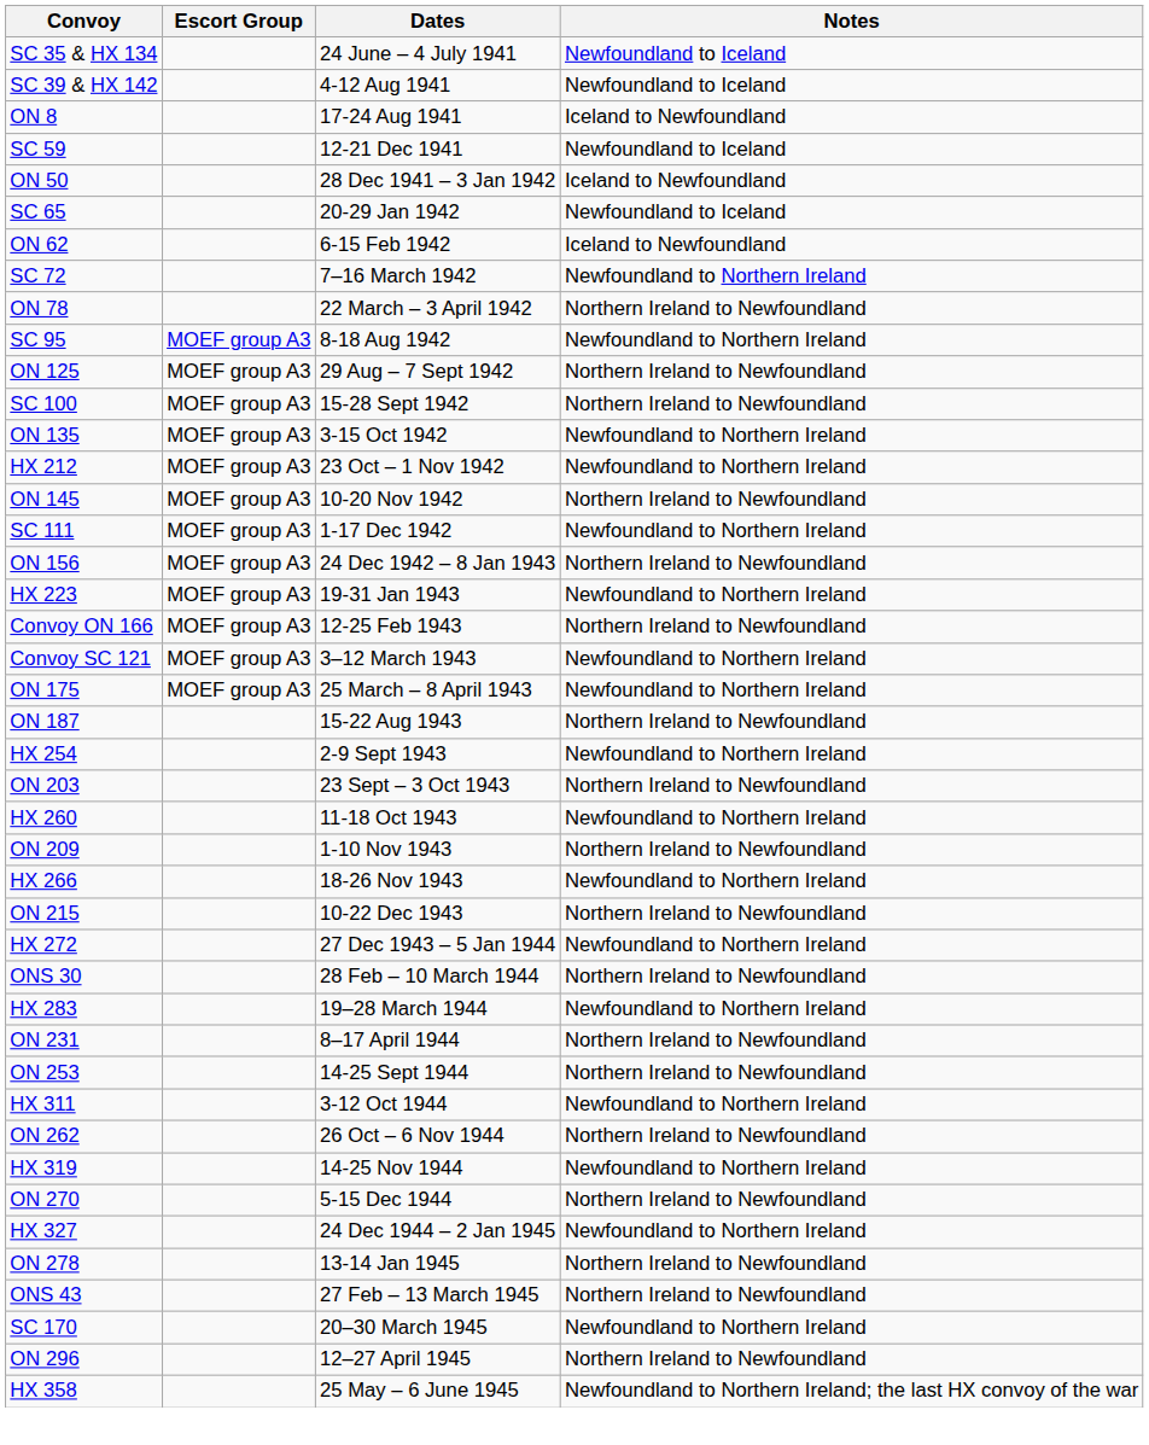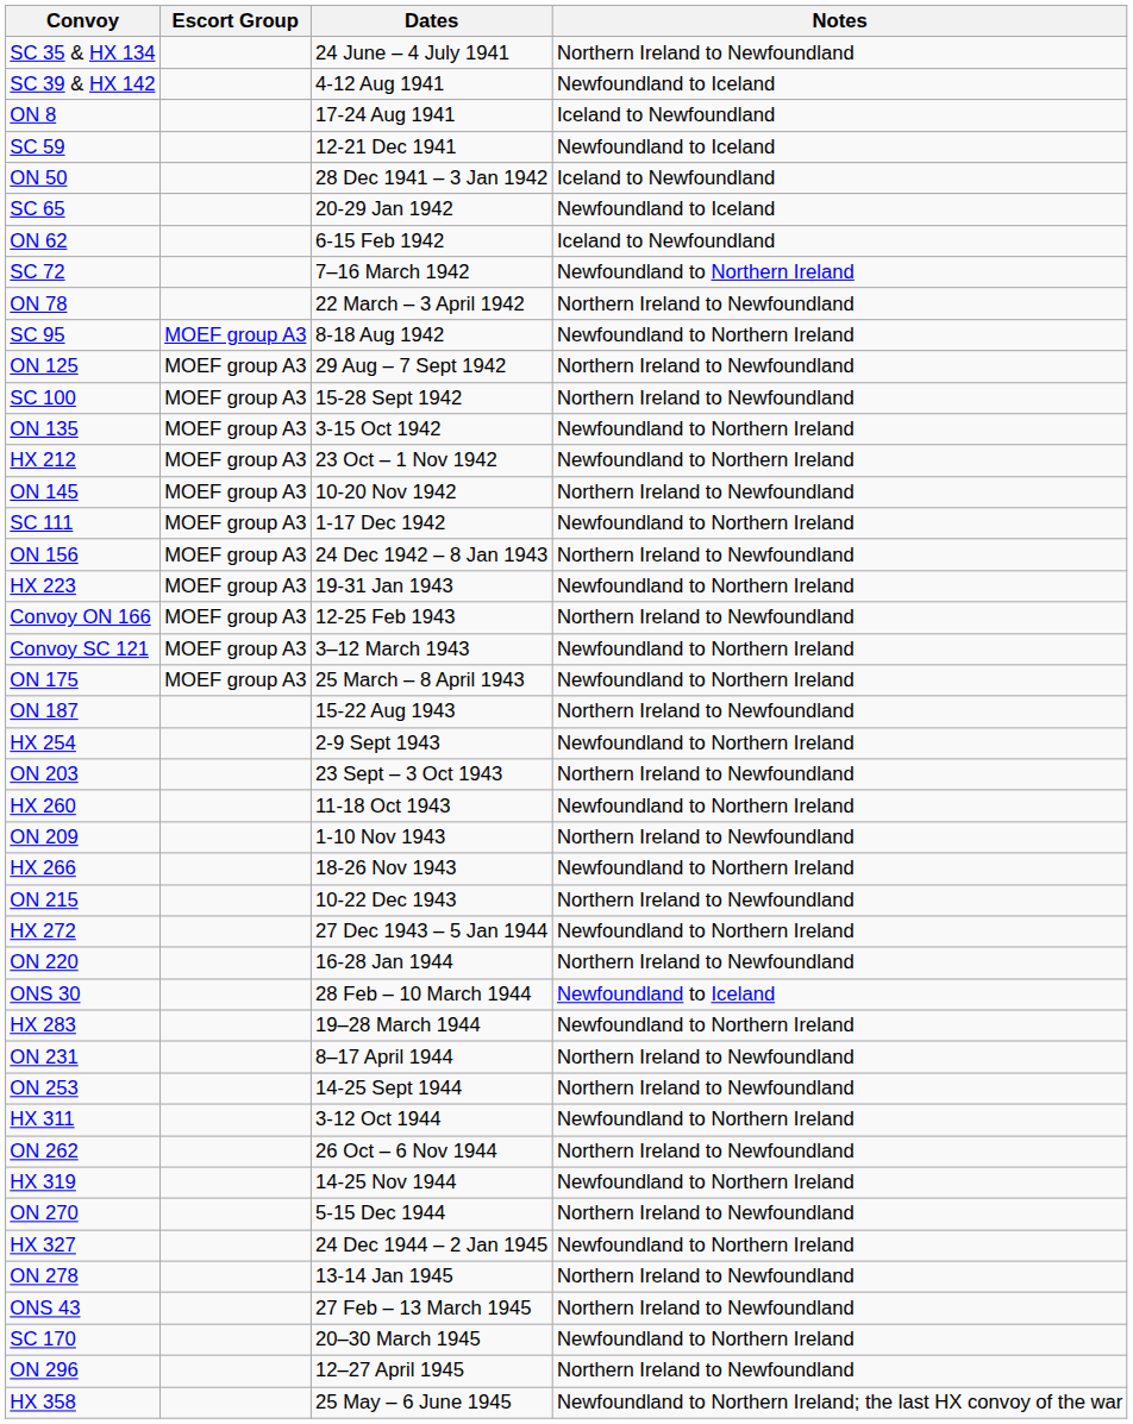SC 35 & HX 134 | Notes: Newfoundland to Iceland -> Northern Ireland to Newfoundland
+ row: ON 220 | 16-28 Jan 1944 | Northern Ireland to Newfoundland
ONS 30 | Notes: Northern Ireland to Newfoundland -> Newfoundland to Iceland
